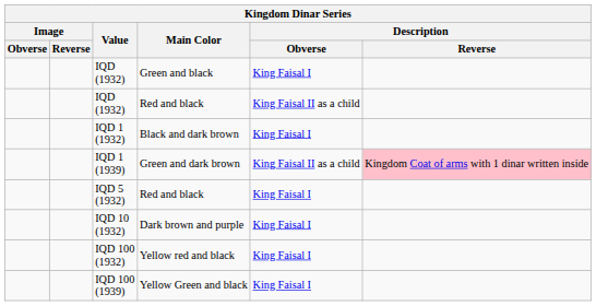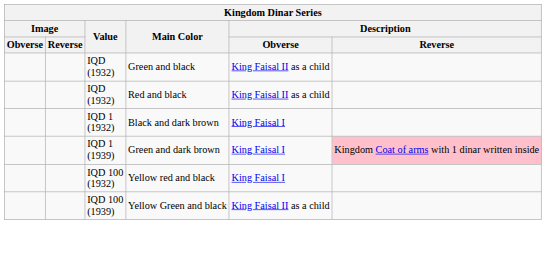IQD (1932) / Green and black | Description / Obverse: King Faisal I -> King Faisal II as a child
IQD 1 (1939) | Description / Obverse: King Faisal II as a child -> King Faisal I
- row: IQD 5 (1932) | Red and black | King Faisal I
- row: IQD 10 (1932) | Dark brown and purple | King Faisal I
IQD 100 (1939) | Description / Obverse: King Faisal I -> King Faisal II as a child
